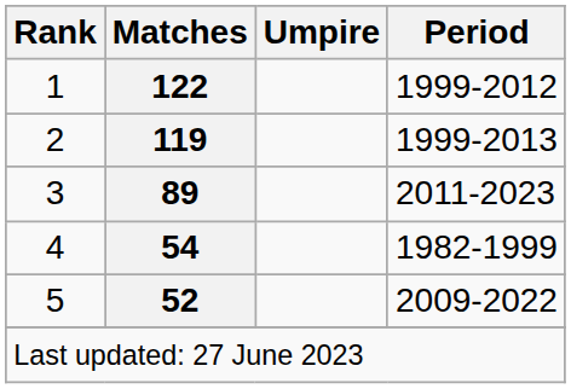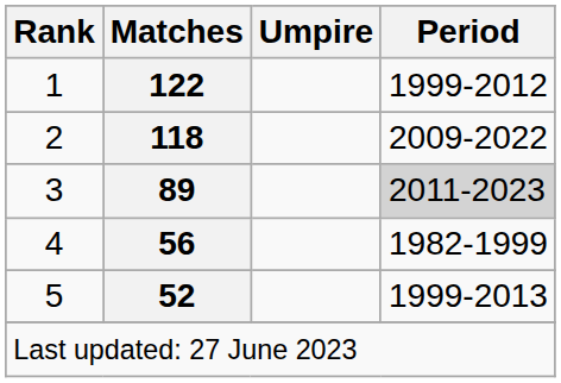2 | Matches: 119 -> 118
2 | Period: 1999-2013 -> 2009-2022
3 | Period: no background -> lightgrey background
4 | Matches: 54 -> 56
5 | Period: 2009-2022 -> 1999-2013
